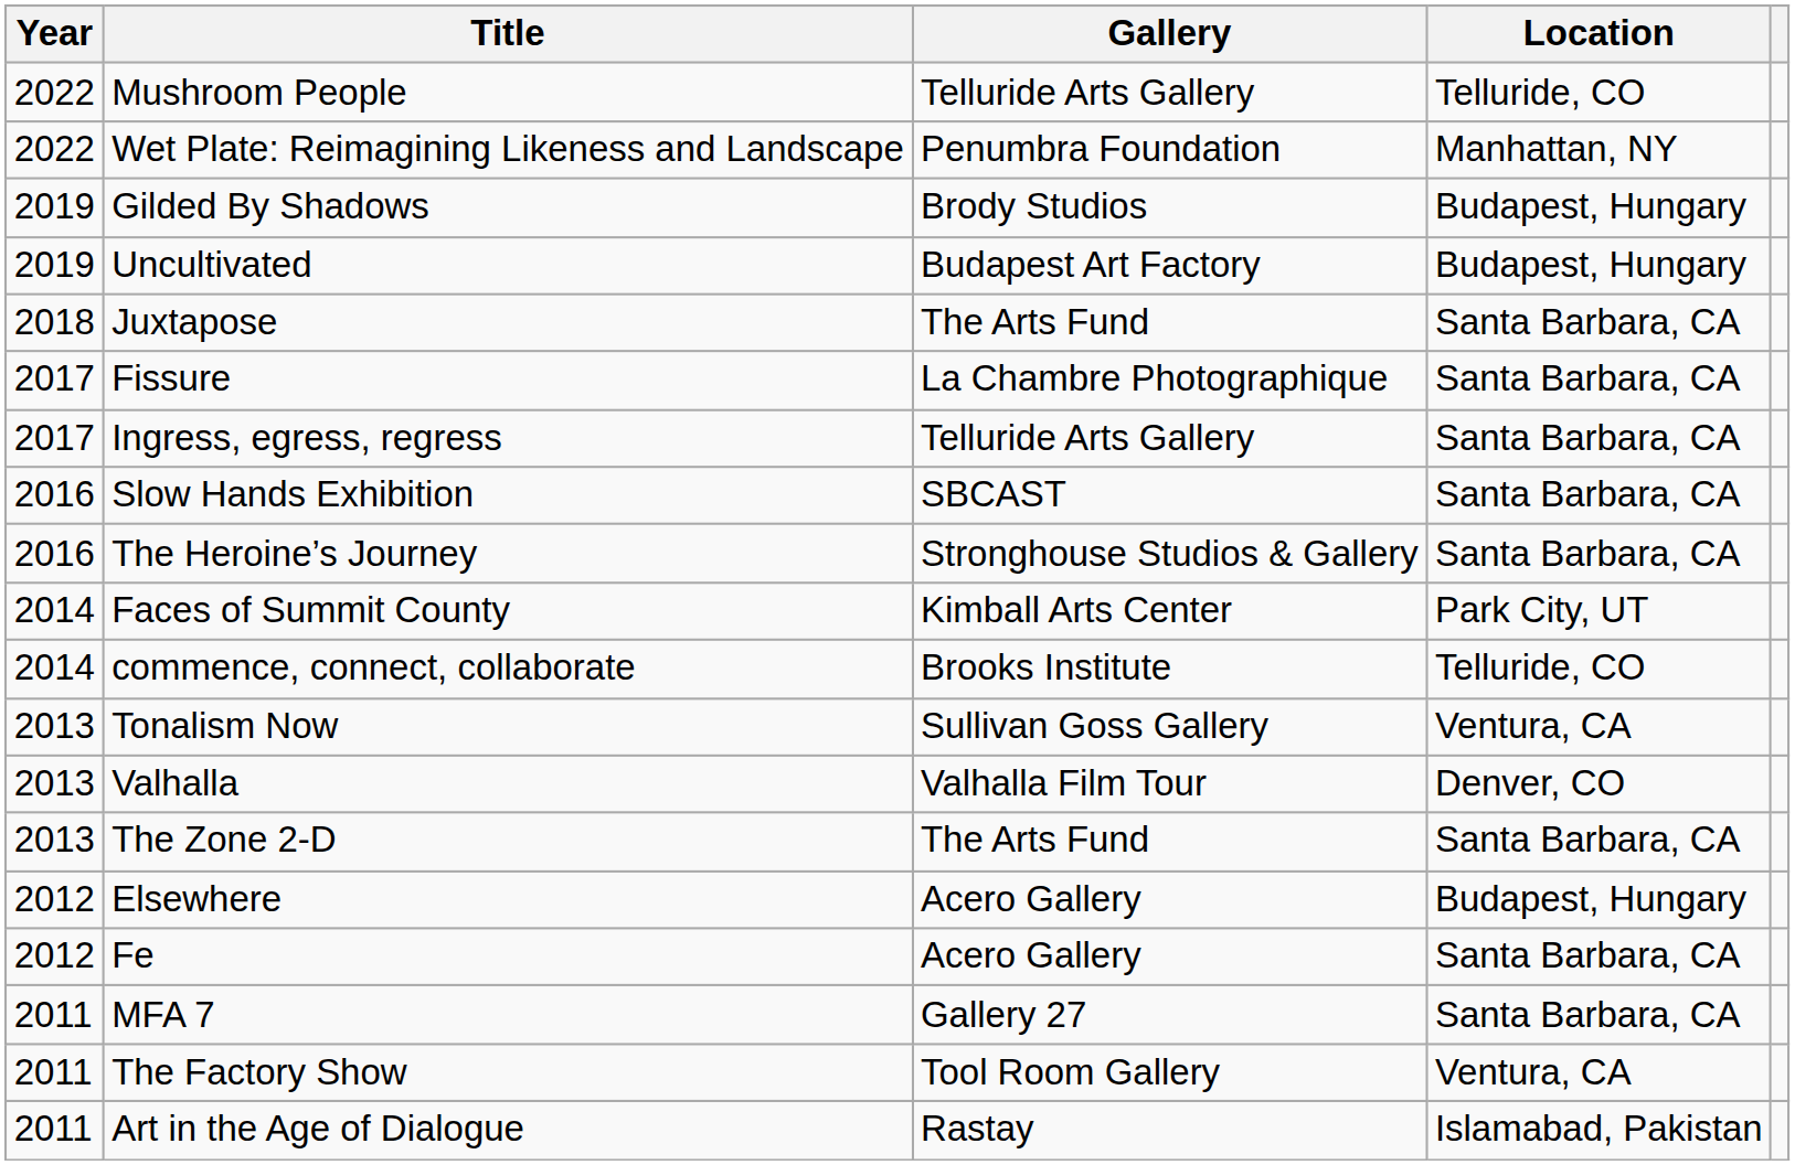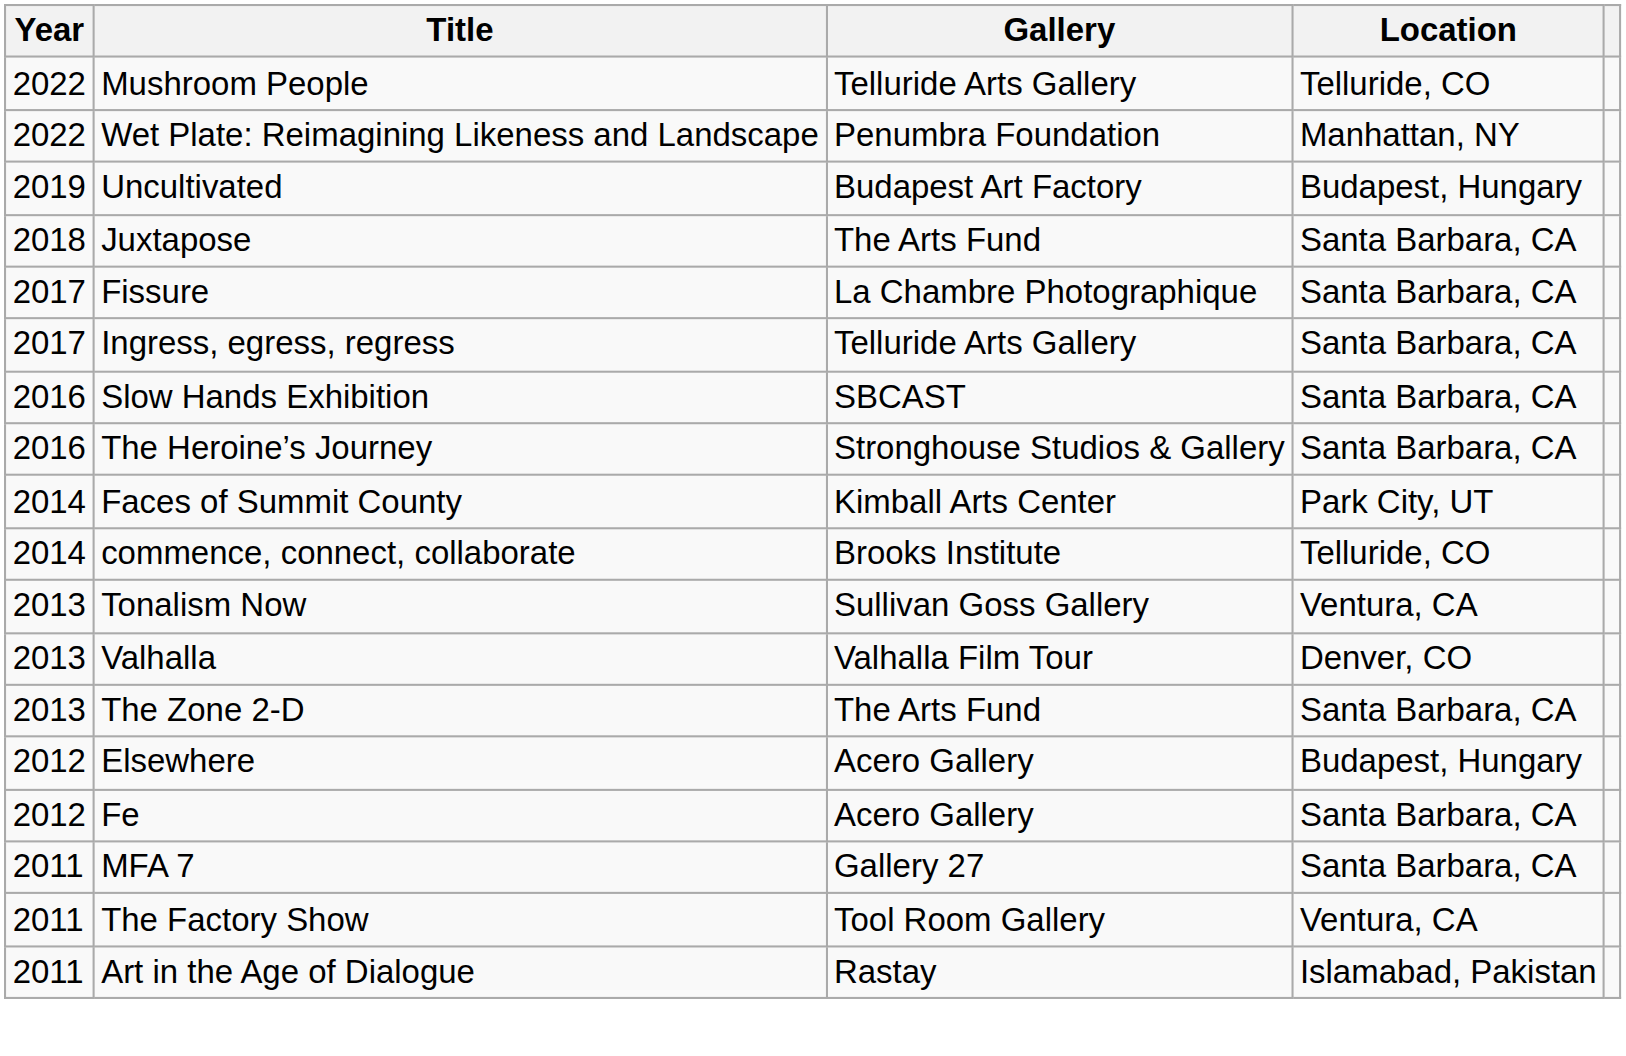- row: 2019 | Gilded By Shadows | Brody Studios | Budapest, Hungary
